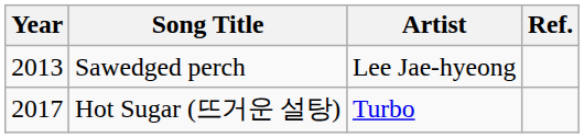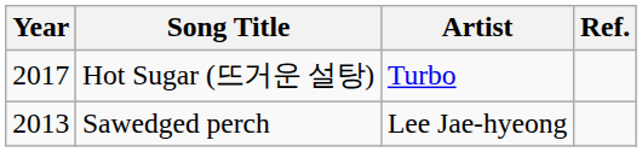rows swapped: Sawedged perch <-> Hot Sugar (뜨거운 설탕)
